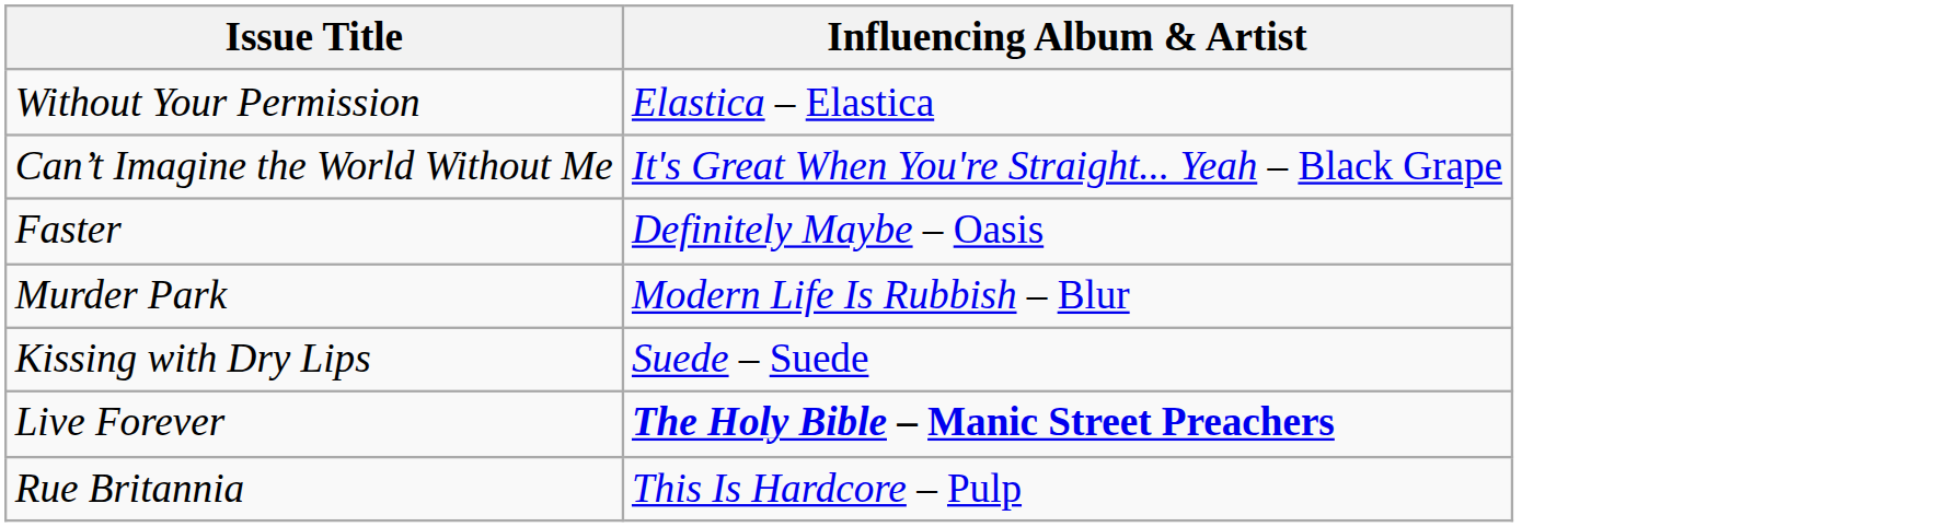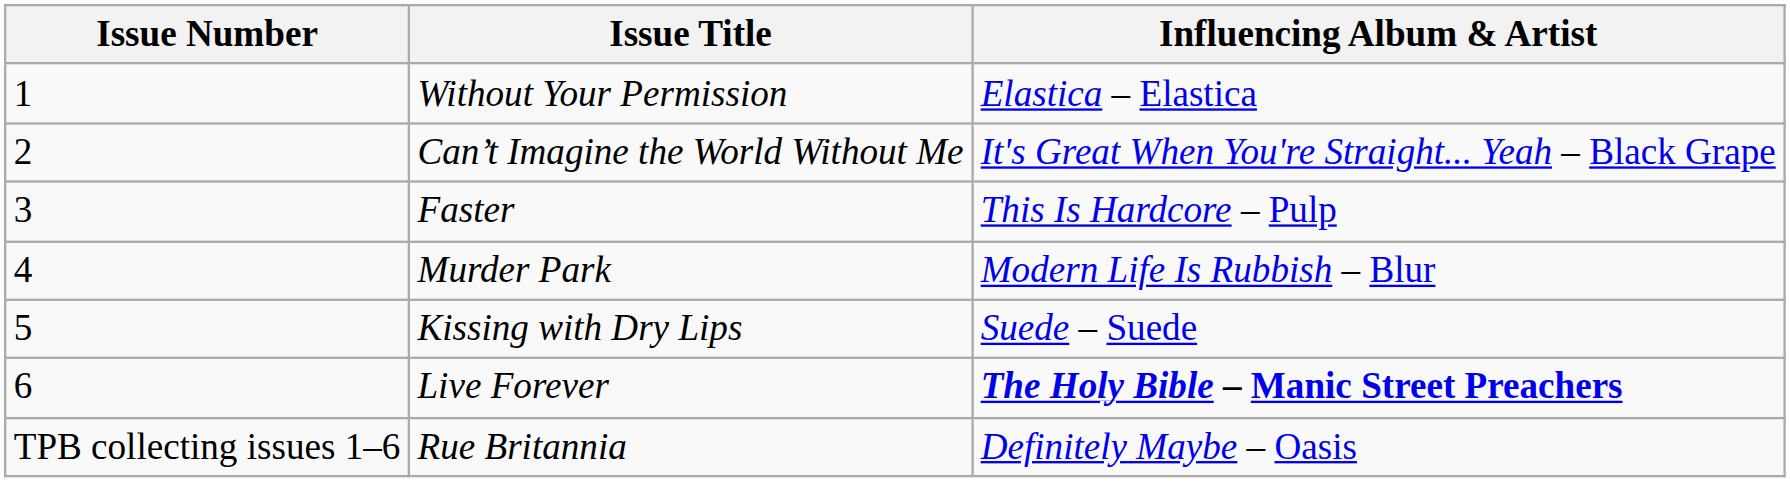+ column: Issue Number | 1 | 2 | 3 | 4 | 5 | 6 | TPB collecting issues 1–6
Faster | Influencing Album & Artist: Definitely Maybe – Oasis -> This Is Hardcore – Pulp
Rue Britannia | Influencing Album & Artist: This Is Hardcore – Pulp -> Definitely Maybe – Oasis
